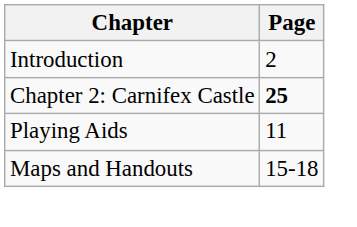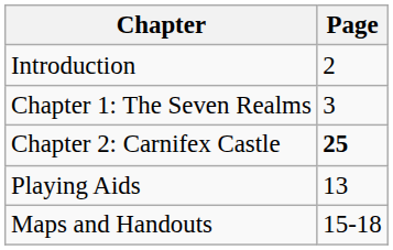+ row: Chapter 1: The Seven Realms | 3
Playing Aids | Page: 11 -> 13
